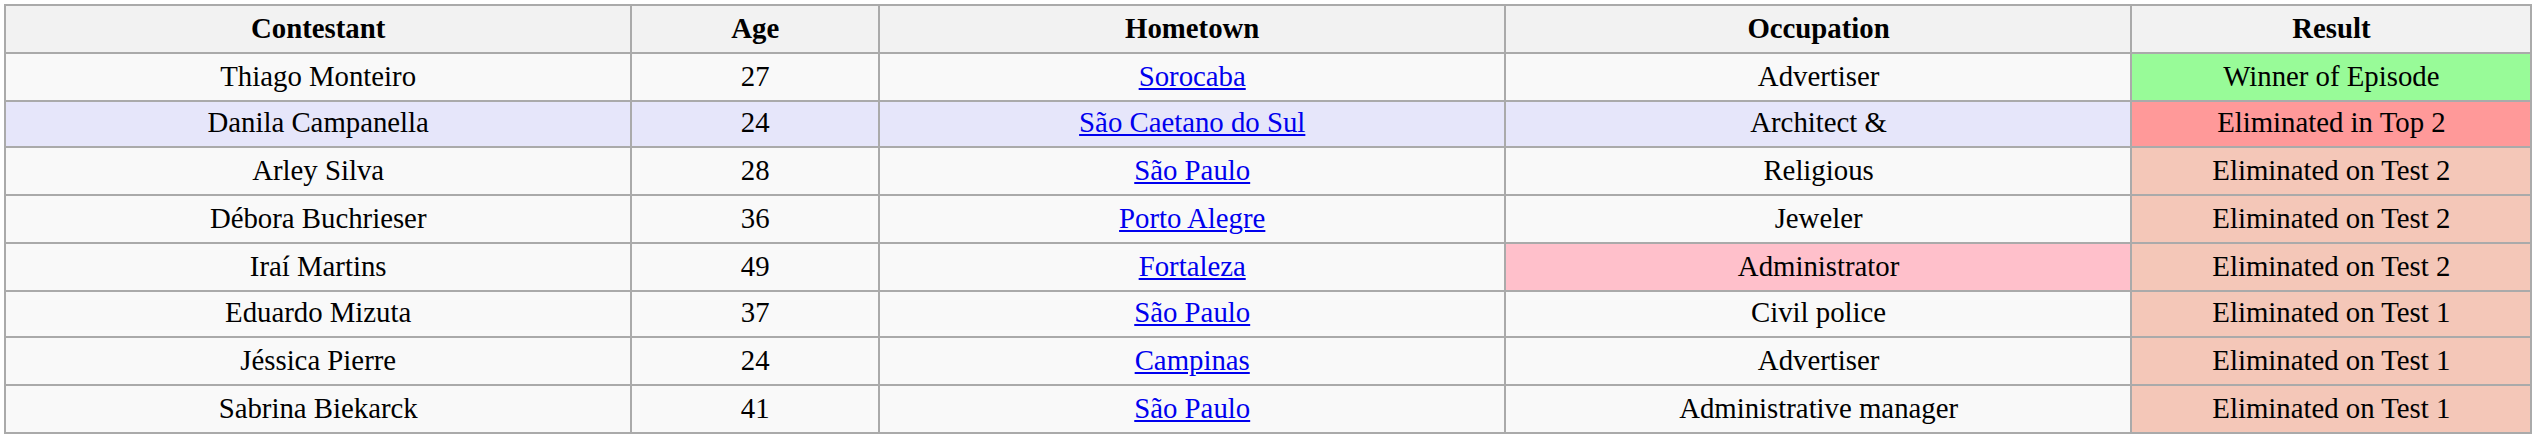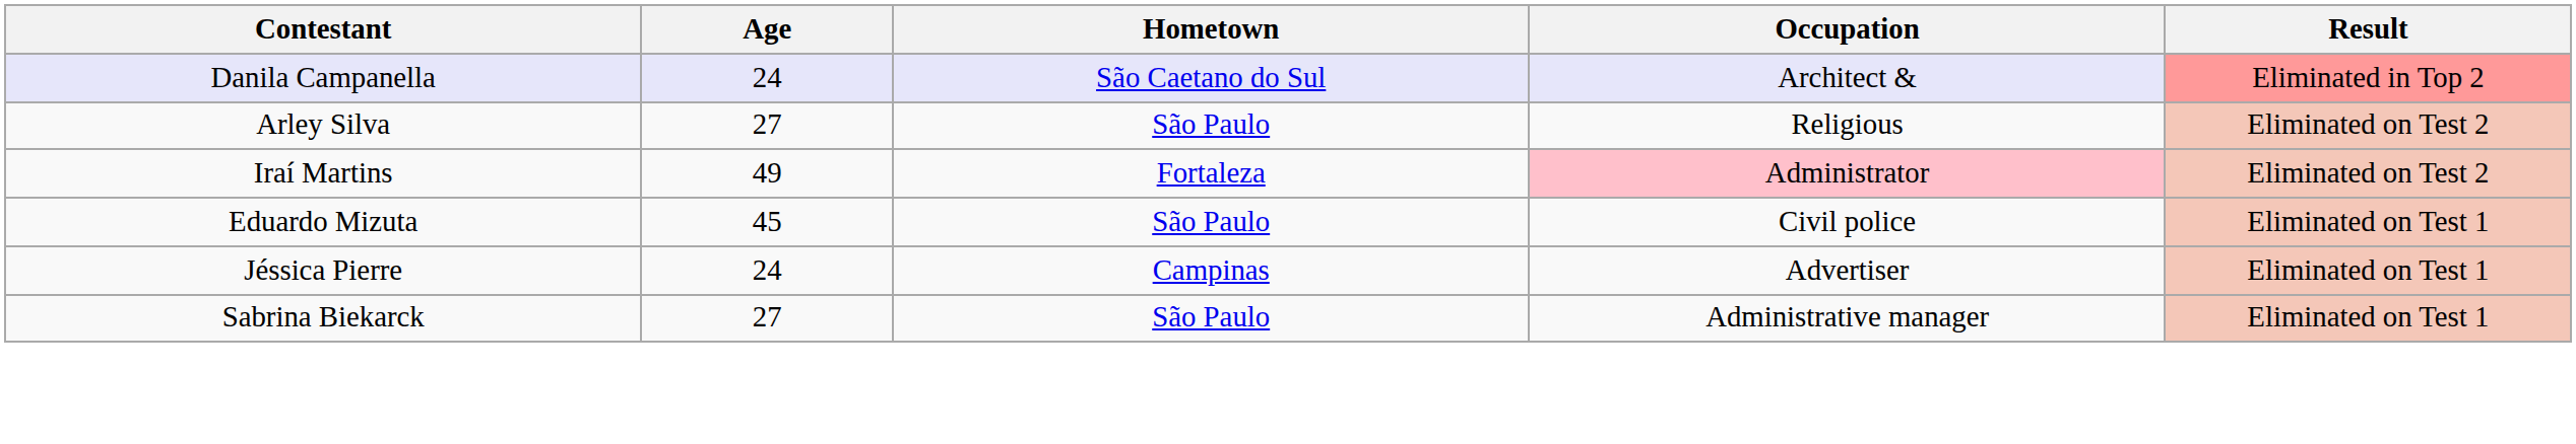- row: Thiago Monteiro | 27 | Sorocaba | Advertiser | Winner of Episode
Arley Silva | Age: 28 -> 27
- row: Débora Buchrieser | 36 | Porto Alegre | Jeweler | Eliminated on Test 2
Eduardo Mizuta | Age: 37 -> 45
Sabrina Biekarck | Age: 41 -> 27
